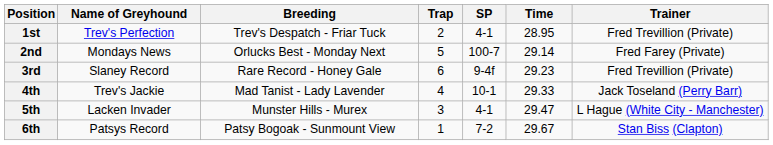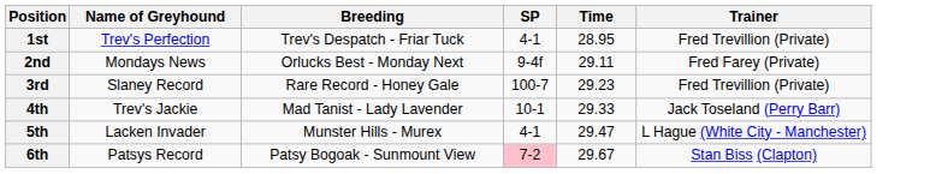- column: Trap | 2 | 5 | 6 | 4 | 3 | 1
2nd | SP: 100-7 -> 9-4f
2nd | Time: 29.14 -> 29.11
3rd | SP: 9-4f -> 100-7
6th | SP: no background -> pink background
